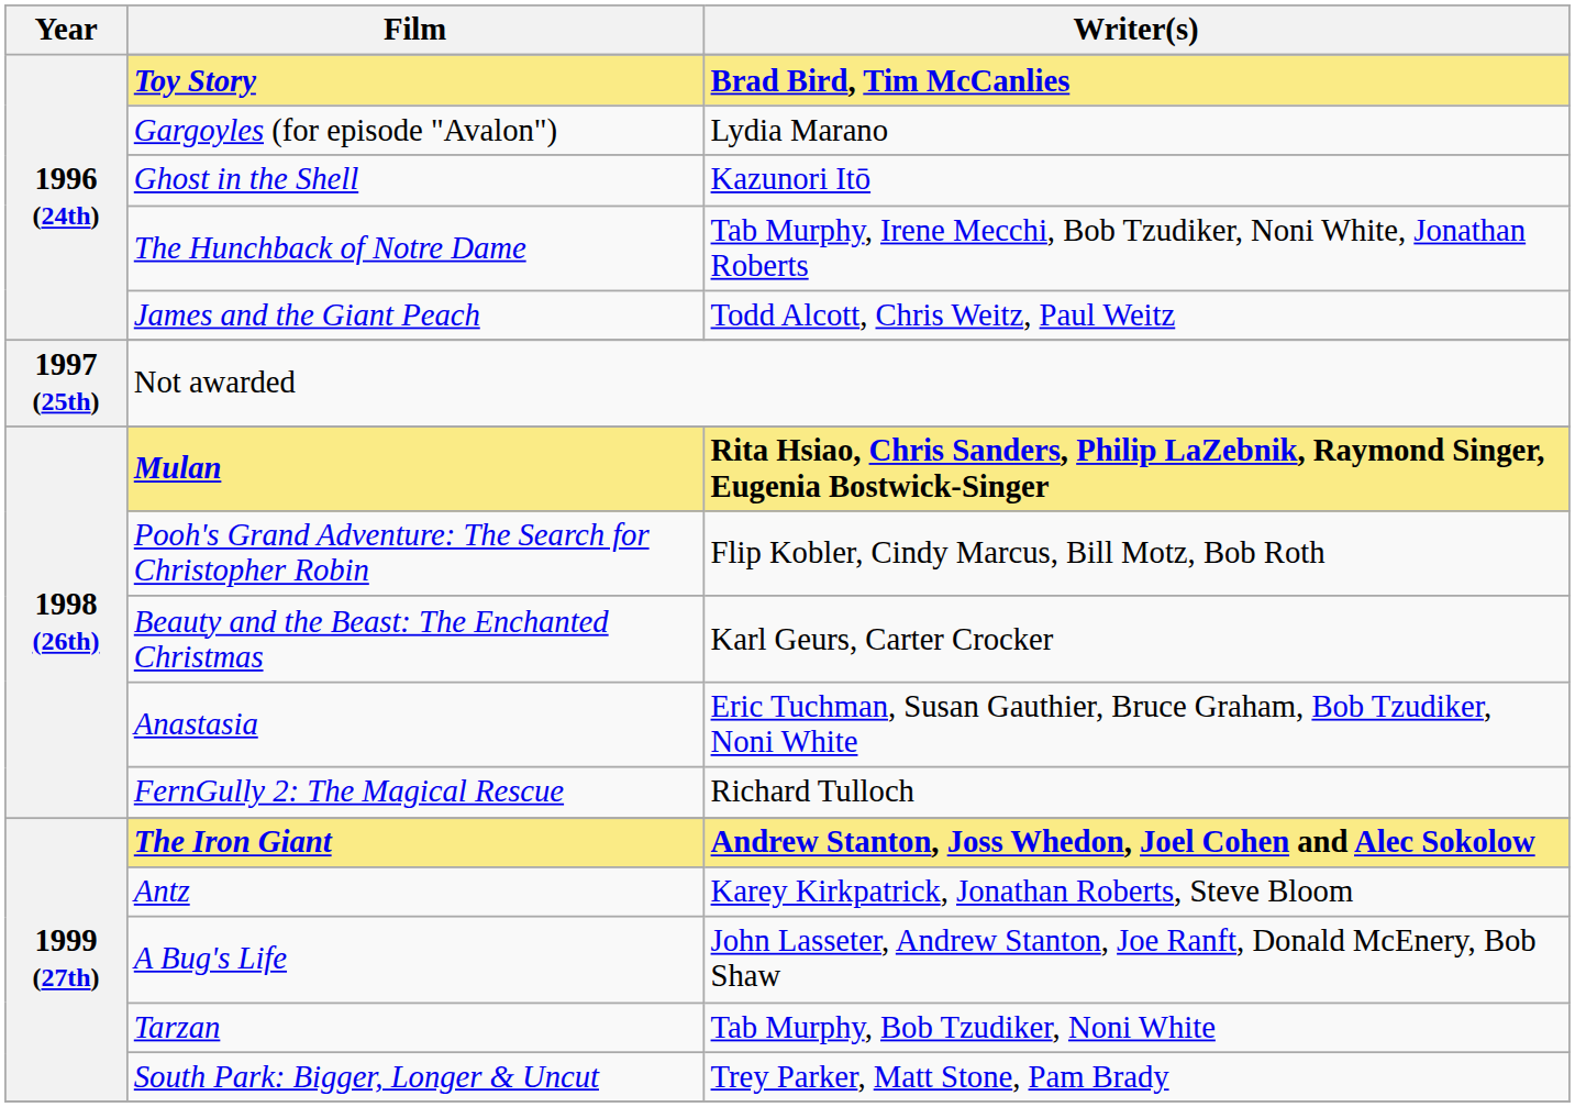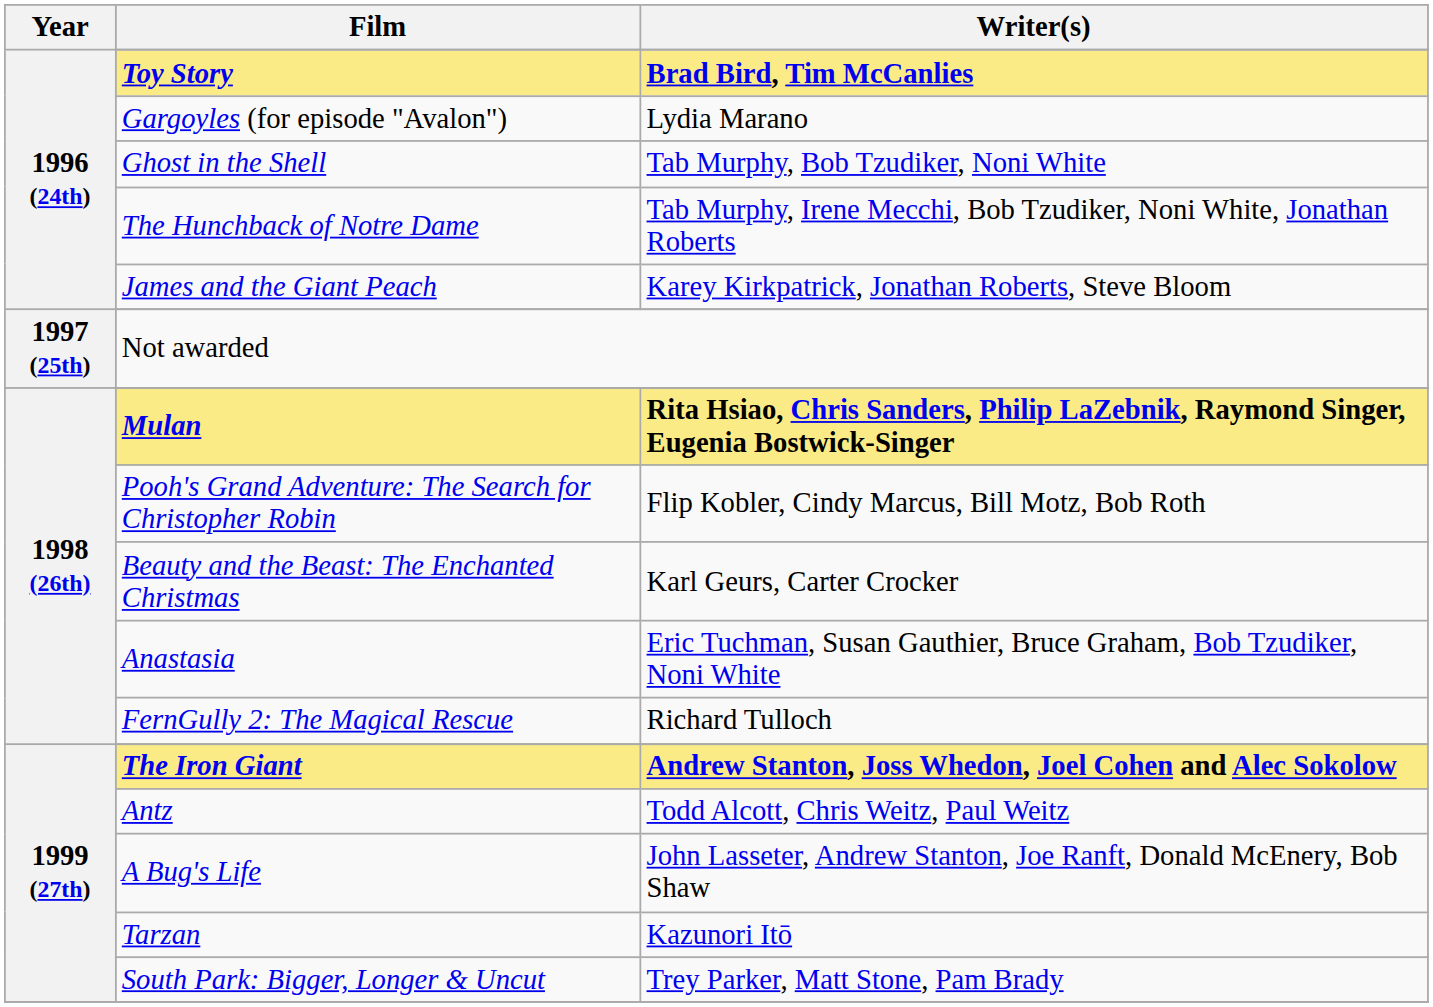Ghost in the Shell | Writer(s): Kazunori Itō -> Tab Murphy, Bob Tzudiker, Noni White
James and the Giant Peach | Writer(s): Todd Alcott, Chris Weitz, Paul Weitz -> Karey Kirkpatrick, Jonathan Roberts, Steve Bloom
Antz | Writer(s): Karey Kirkpatrick, Jonathan Roberts, Steve Bloom -> Todd Alcott, Chris Weitz, Paul Weitz
Tarzan | Writer(s): Tab Murphy, Bob Tzudiker, Noni White -> Kazunori Itō
